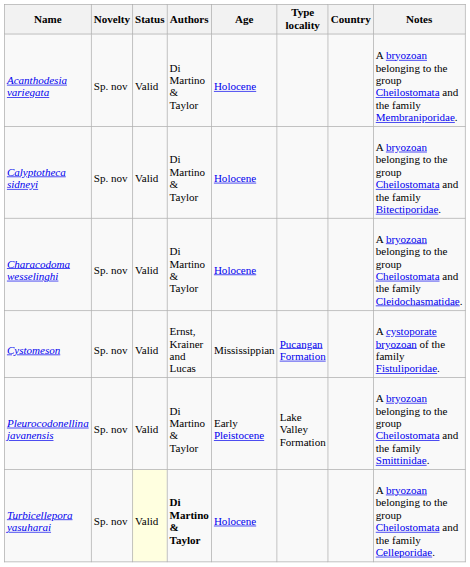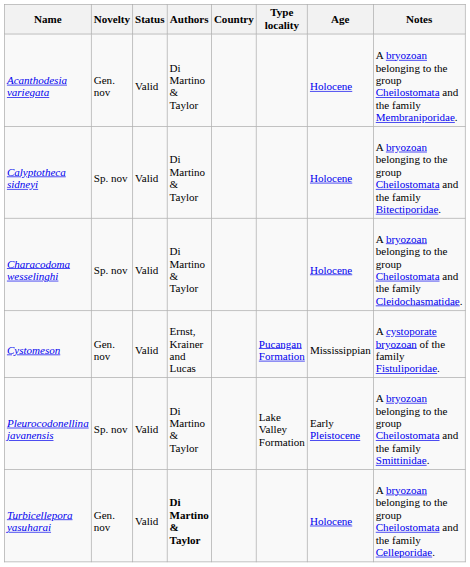columns swapped: Age <-> Country
Acanthodesia variegata | Novelty: Sp. nov -> Gen. nov
Cystomeson | Novelty: Sp. nov -> Gen. nov
Turbicellepora yasuharai | Novelty: Sp. nov -> Gen. nov
Turbicellepora yasuharai | Status: lightyellow background -> no background
